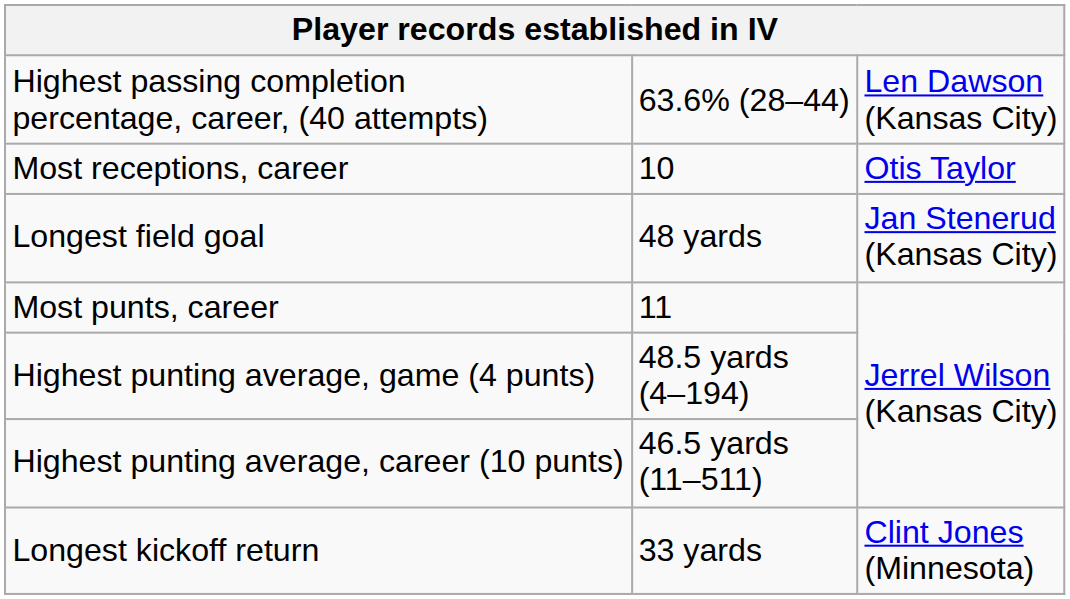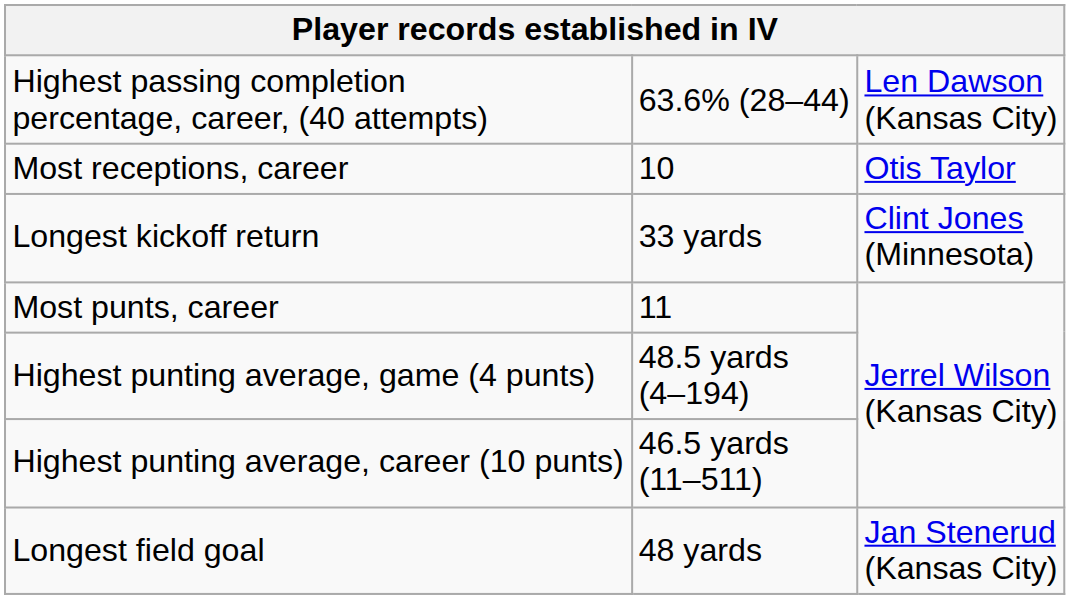rows swapped: Longest kickoff return <-> Longest field goal
